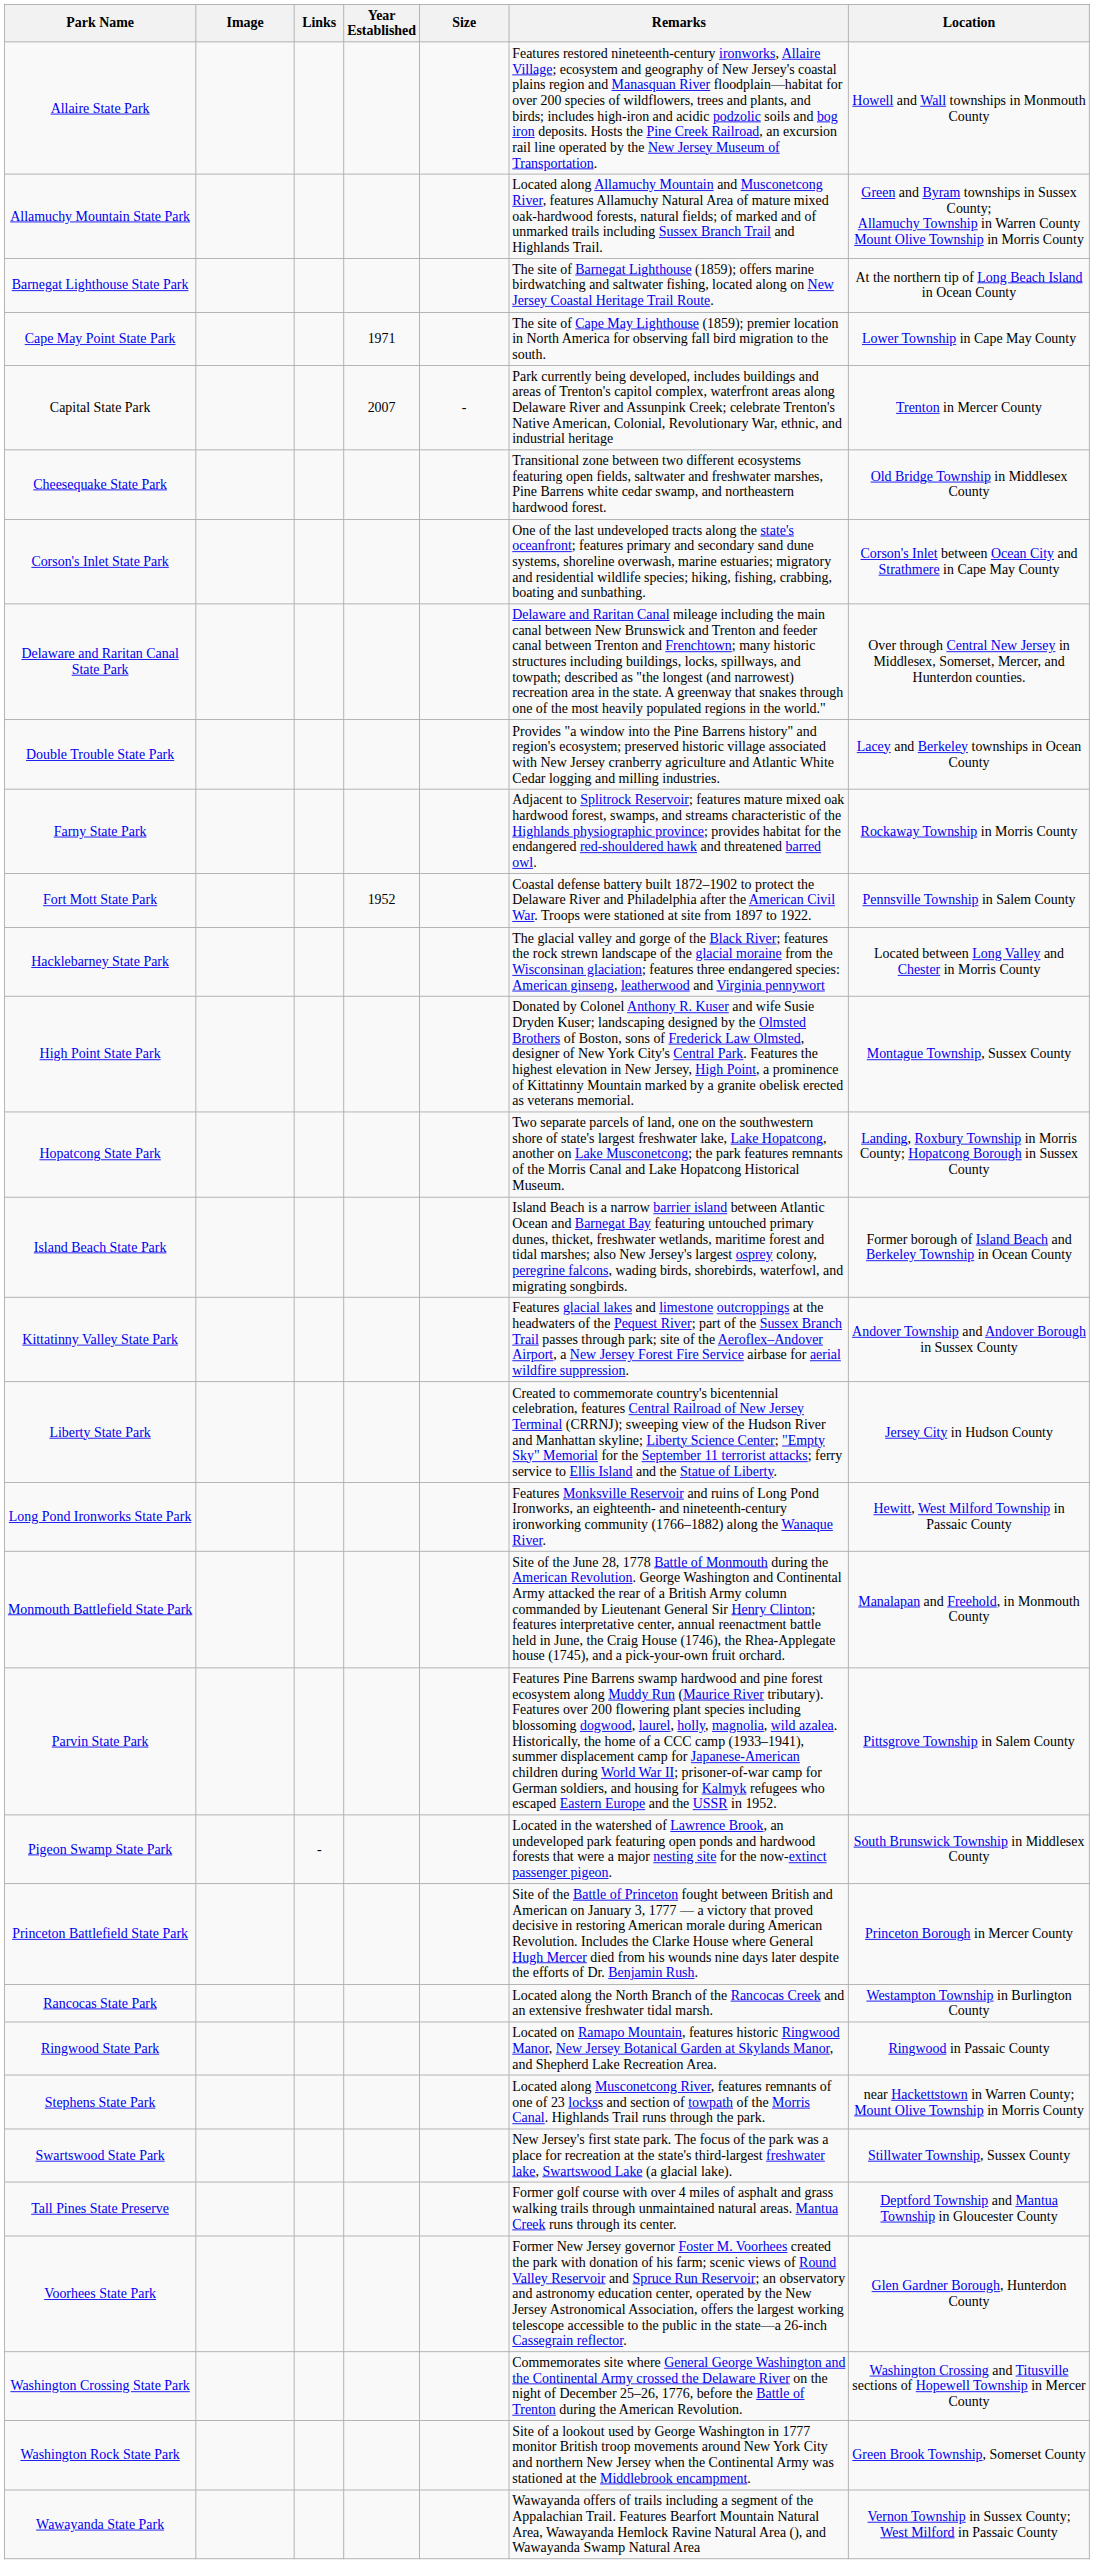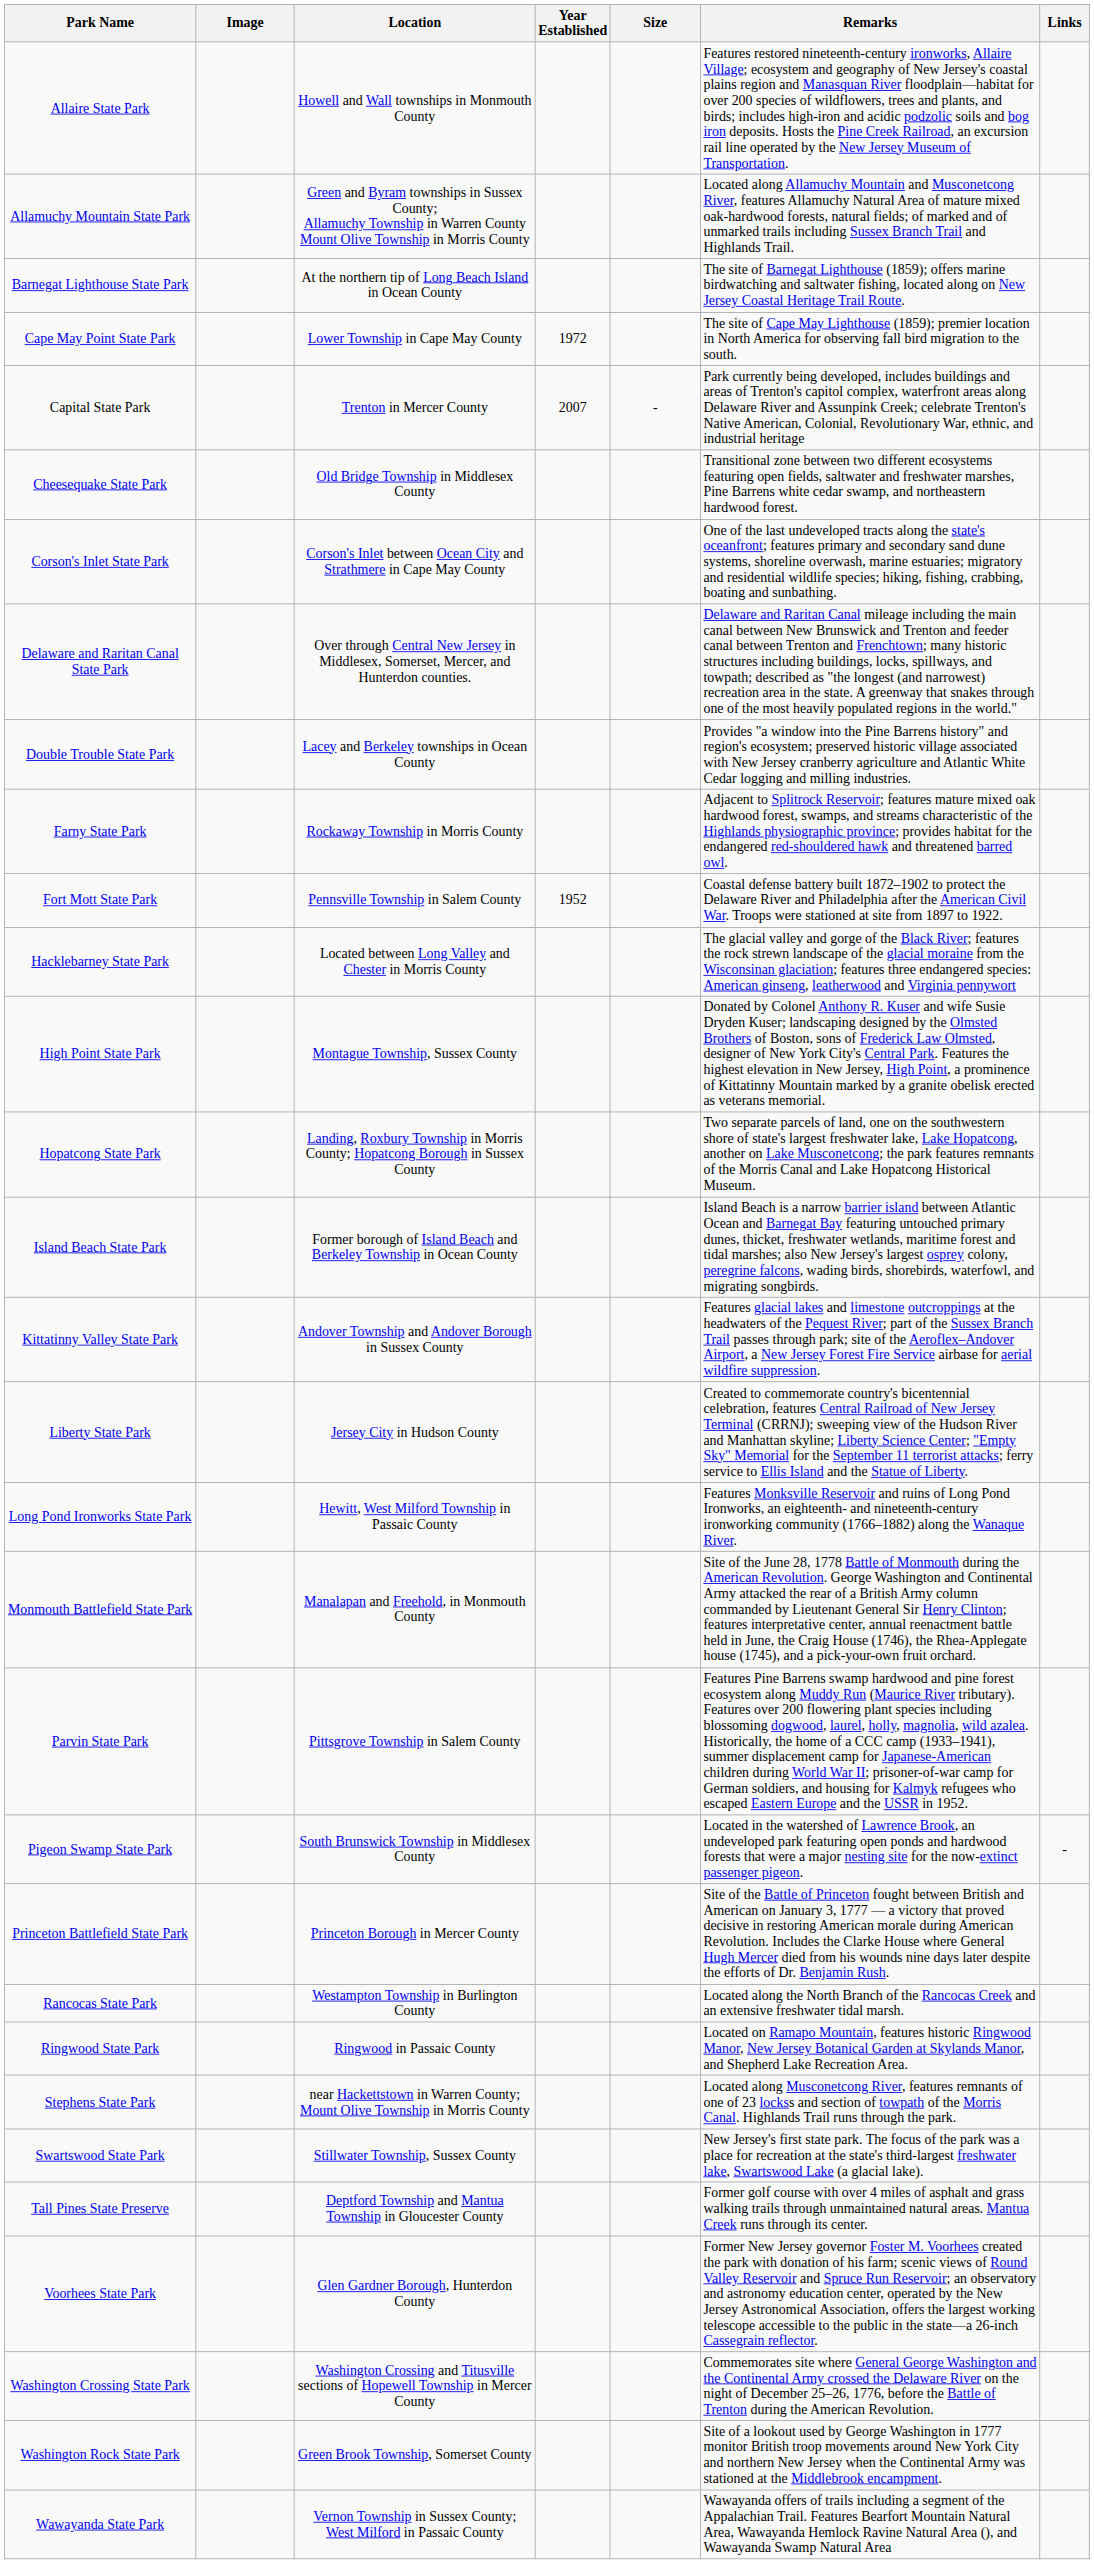columns swapped: Location <-> Links
Cape May Point State Park | Year Established: 1971 -> 1972
